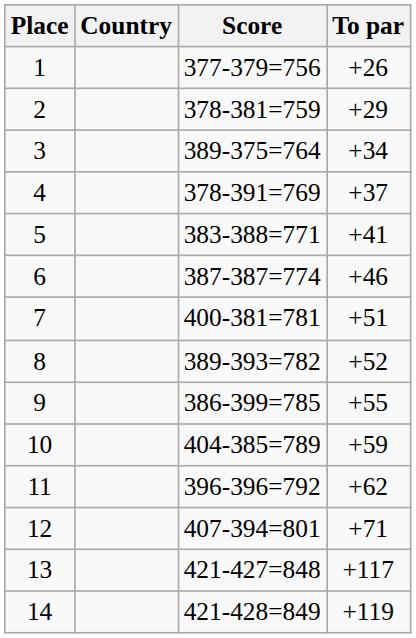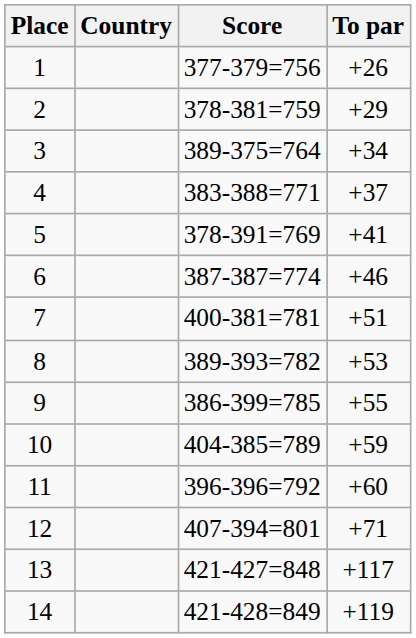4 | Score: 378-391=769 -> 383-388=771
5 | Score: 383-388=771 -> 378-391=769
8 | To par: +52 -> +53
11 | To par: +62 -> +60
